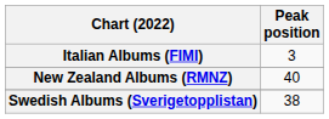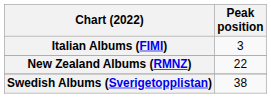New Zealand Albums (RMNZ) | Peak position: 40 -> 22
